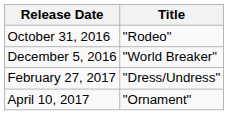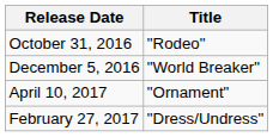rows swapped: February 27, 2017 <-> April 10, 2017
